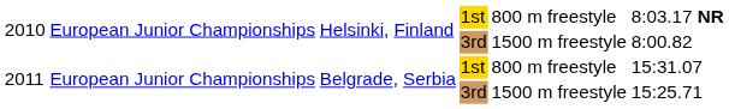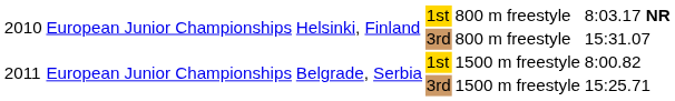2010 / 3rd | column 5: 1500 m freestyle -> 800 m freestyle
2010 / 3rd | column 6: 8:00.82 -> 15:31.07
2011 / 1st | column 5: 800 m freestyle -> 1500 m freestyle
2011 / 1st | column 6: 15:31.07 -> 8:00.82
